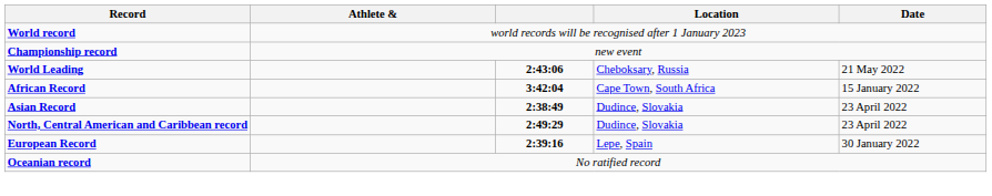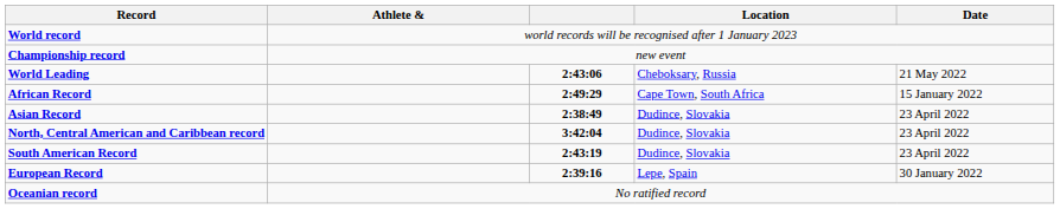African Record | column 3: 3:42:04 -> 2:49:29
North, Central American and Caribbean record | column 3: 2:49:29 -> 3:42:04
+ row: South American Record | 2:43:19 | Dudince, Slovakia | 23 April 2022
